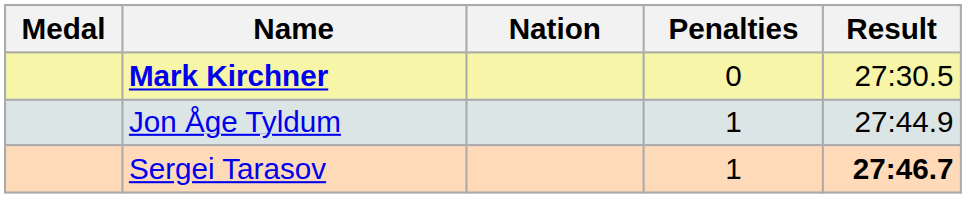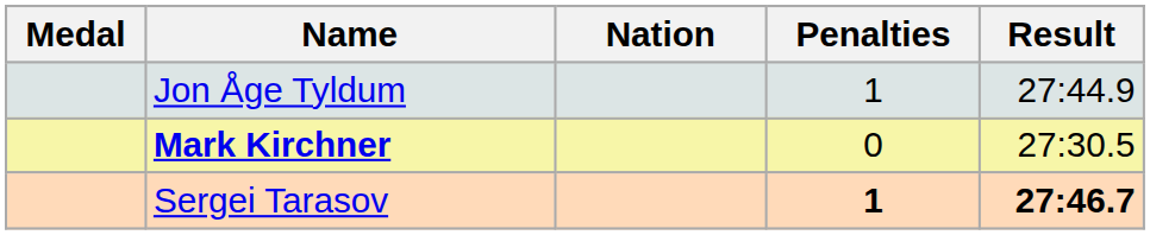rows swapped: Mark Kirchner <-> Jon Åge Tyldum
Sergei Tarasov | Penalties: normal -> bold
